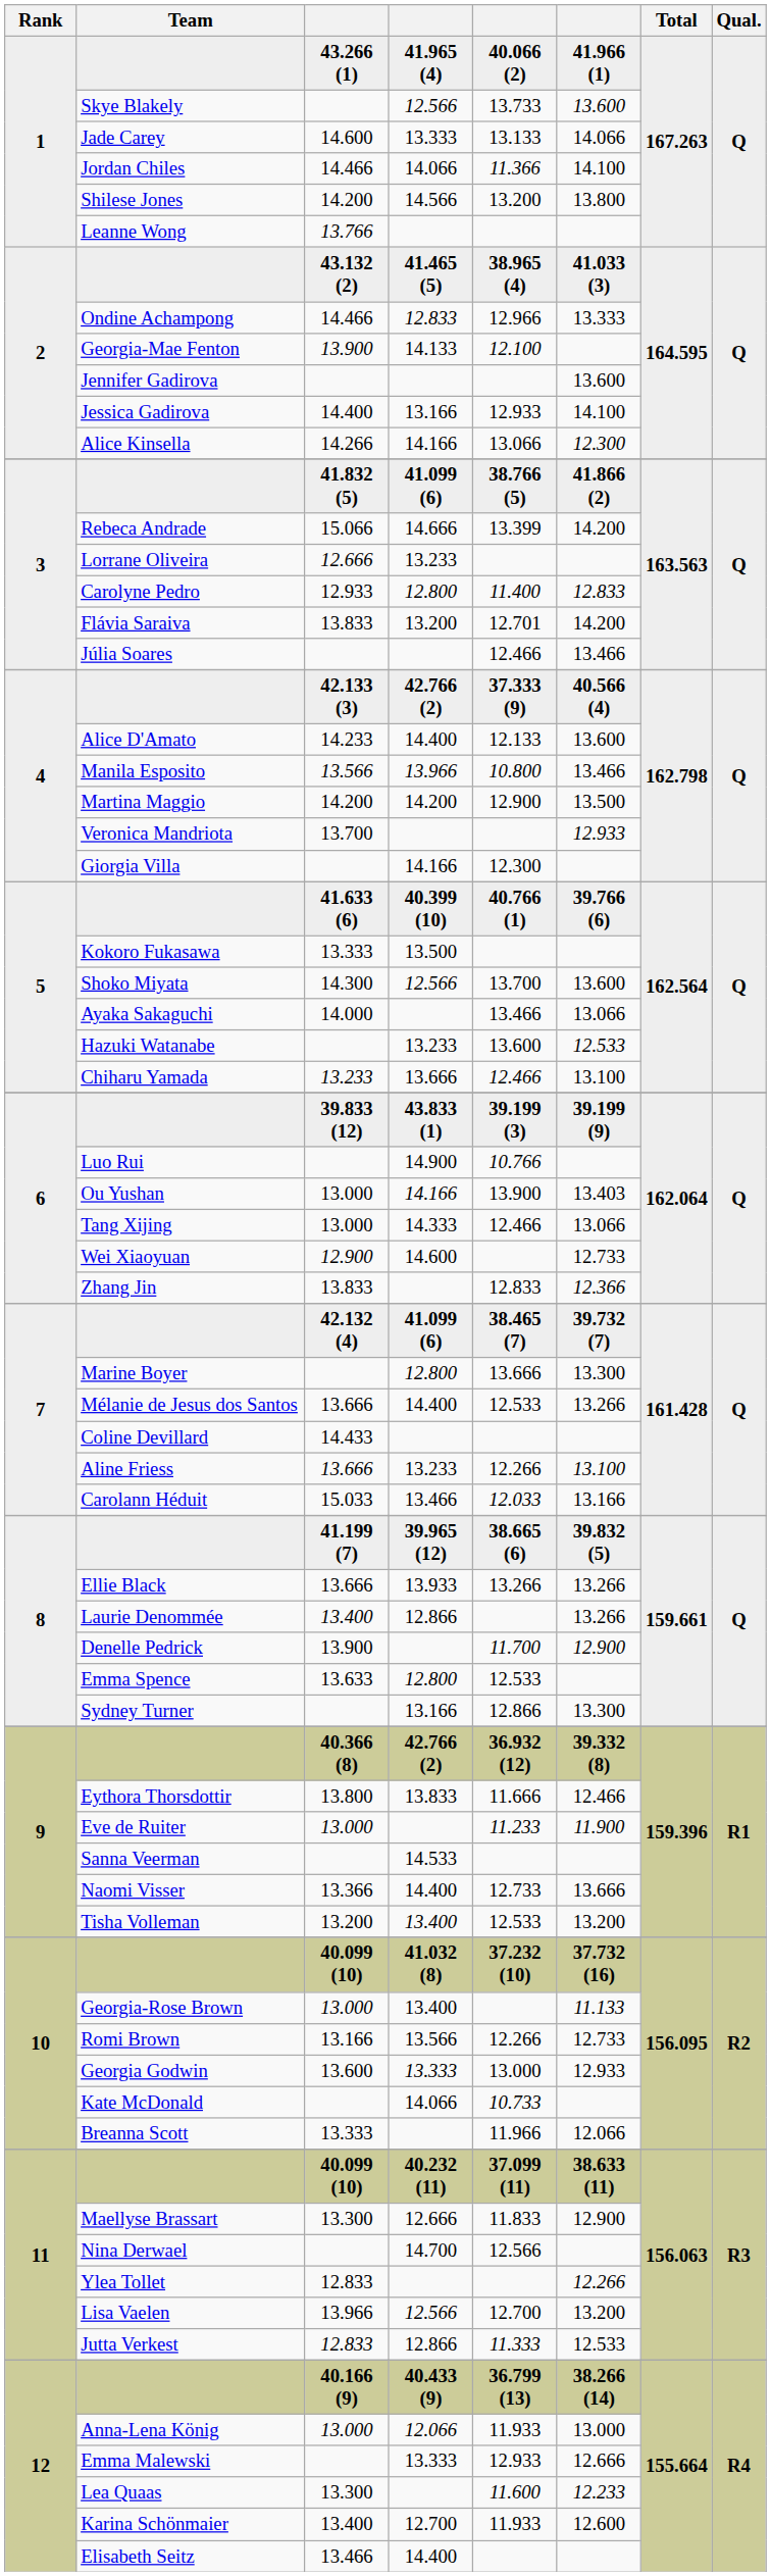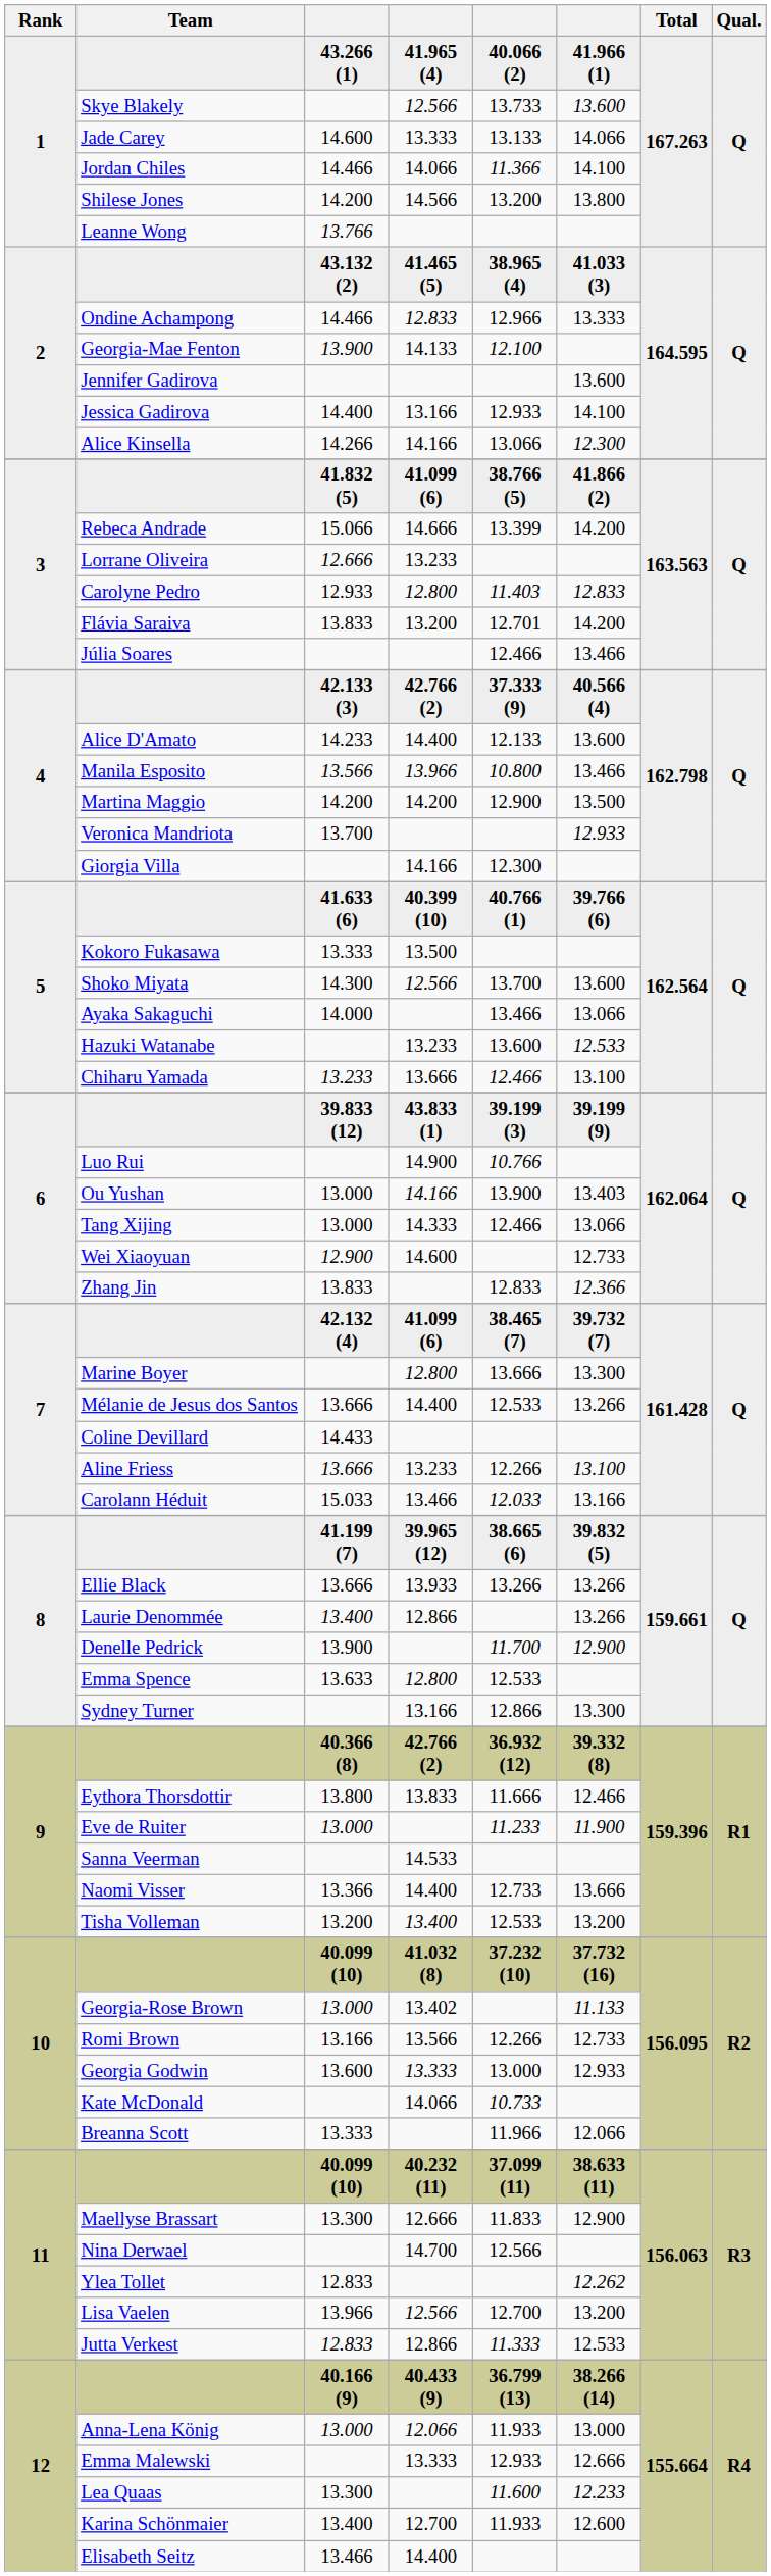Carolyne Pedro | column 5: 11.400 -> 11.403
Georgia-Rose Brown | column 4: 13.400 -> 13.402
Ylea Tollet | column 6: 12.266 -> 12.262
